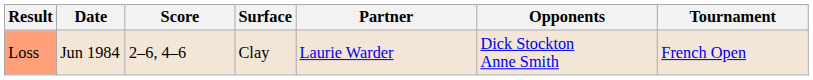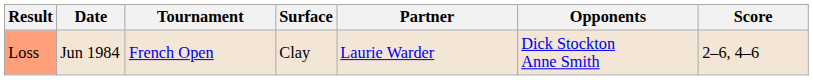columns swapped: Tournament <-> Score
